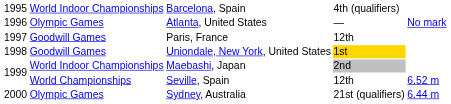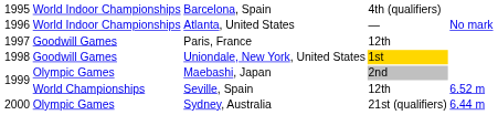Atlanta, United States | column 2: Olympic Games -> World Indoor Championships
Maebashi, Japan | column 2: World Indoor Championships -> Olympic Games
